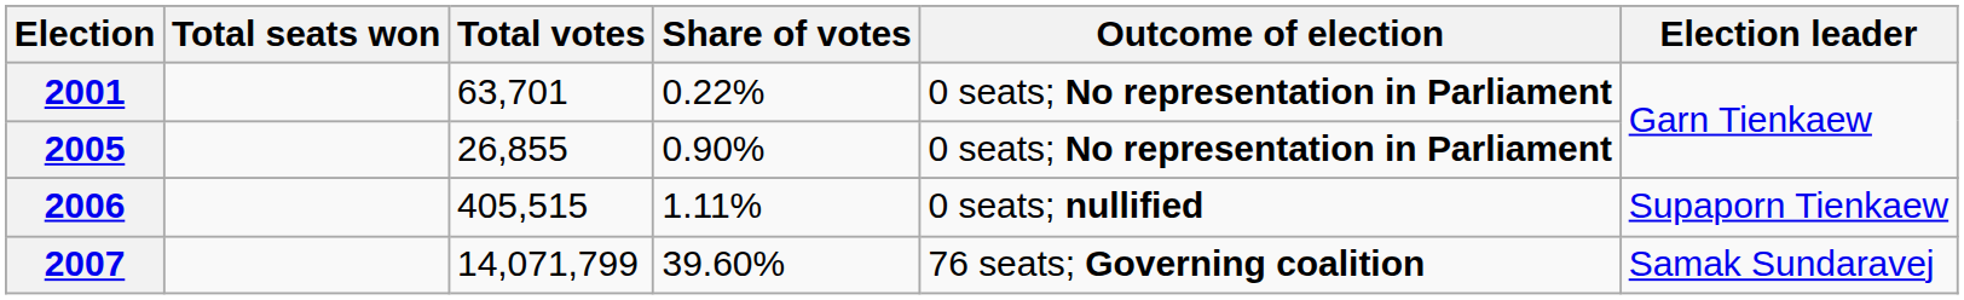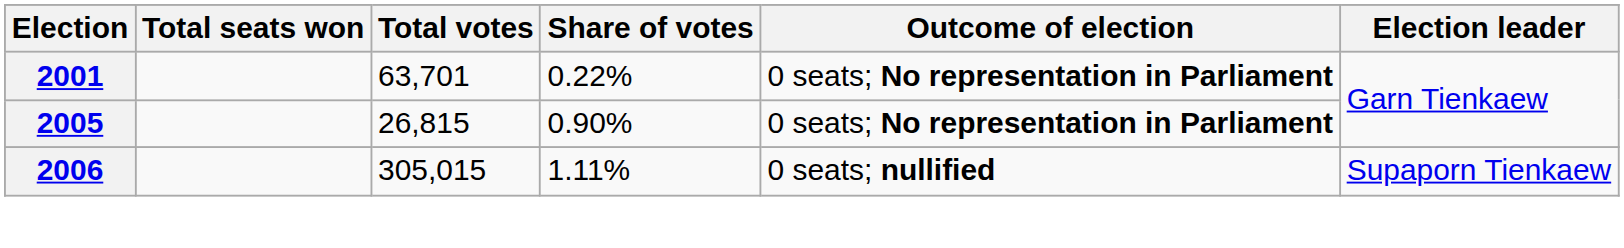2005 | Total votes: 26,855 -> 26,815
2006 | Total votes: 405,515 -> 305,015
- row: 2007 | 14,071,799 | 39.60% | 76 seats; Governing coalition | Samak Sundaravej
